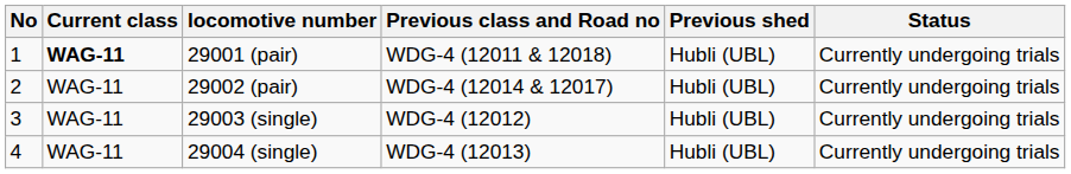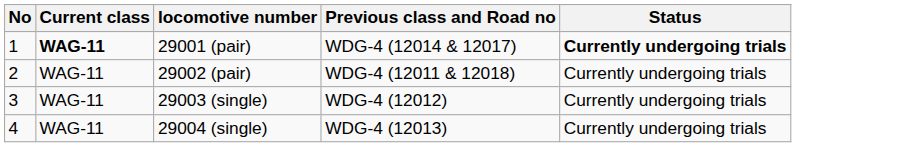- column: Previous shed | Hubli (UBL) | Hubli (UBL) | Hubli (UBL) | Hubli (UBL)
29001 (pair) | Previous class and Road no: WDG-4 (12011 & 12018) -> WDG-4 (12014 & 12017)
29001 (pair) | Status: normal -> bold
29002 (pair) | Previous class and Road no: WDG-4 (12014 & 12017) -> WDG-4 (12011 & 12018)
